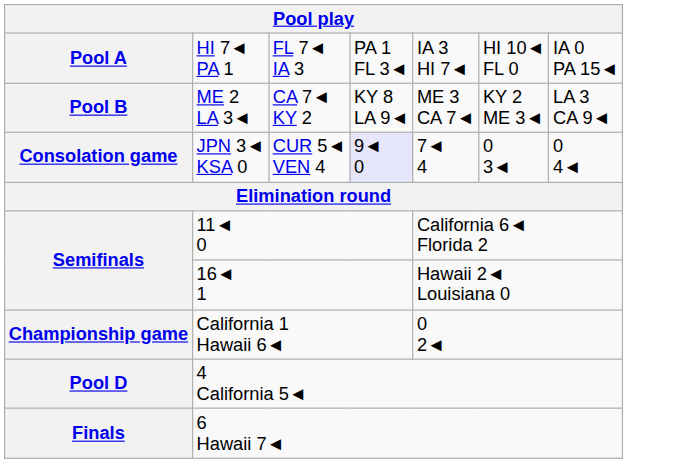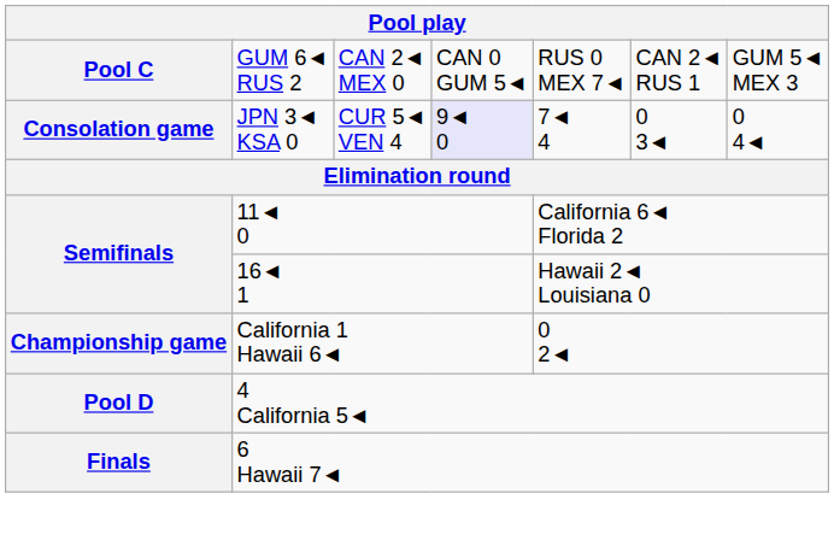- row: Pool A | HI 7◄ PA 1 | FL 7◄ IA 3 | PA 1 FL 3◄ | IA 3 HI 7◄ | HI 10◄ FL 0 | IA 0 PA 15◄
- row: Pool B | ME 2 LA 3◄ | CA 7◄ KY 2 | KY 8 LA 9◄ | ME 3 CA 7◄ | KY 2 ME 3◄ | LA 3 CA 9◄
+ row: Pool C | GUM 6◄ RUS 2 | CAN 2◄ MEX 0 | CAN 0 GUM 5◄ | RUS 0 MEX 7◄ | CAN 2◄ RUS 1 | GUM 5◄ MEX 3
